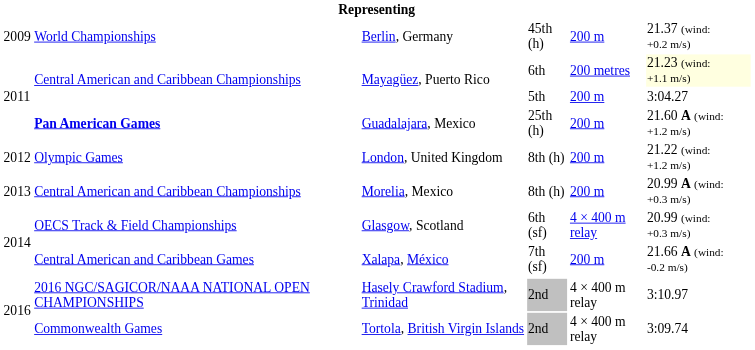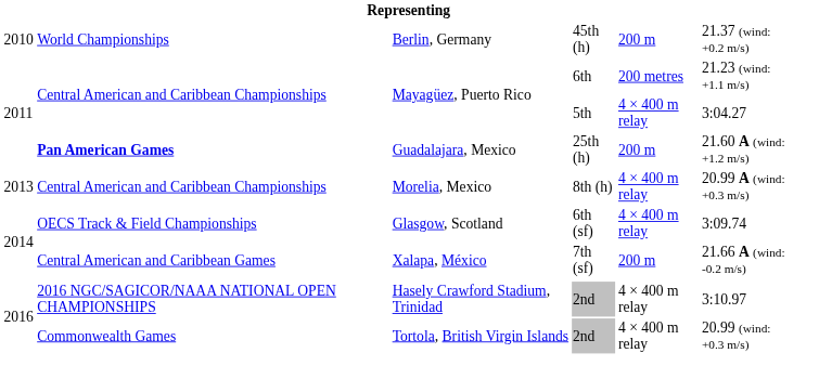Berlin, Germany | column 1: 2009 -> 2010
Mayagüez, Puerto Rico / 6th | column 6: lightyellow background -> no background
Mayagüez, Puerto Rico / 5th | column 5: 200 m -> 4 × 400 m relay
- row: 2012 | Olympic Games | London, United Kingdom | 8th (h) | 200 m | 21.22 (wind: +1.2 m/s)
Morelia, Mexico | column 5: 200 m -> 4 × 400 m relay
Glasgow, Scotland | column 6: 20.99 (wind: +0.3 m/s) -> 3:09.74
Tortola, British Virgin Islands | column 6: 3:09.74 -> 20.99 (wind: +0.3 m/s)
